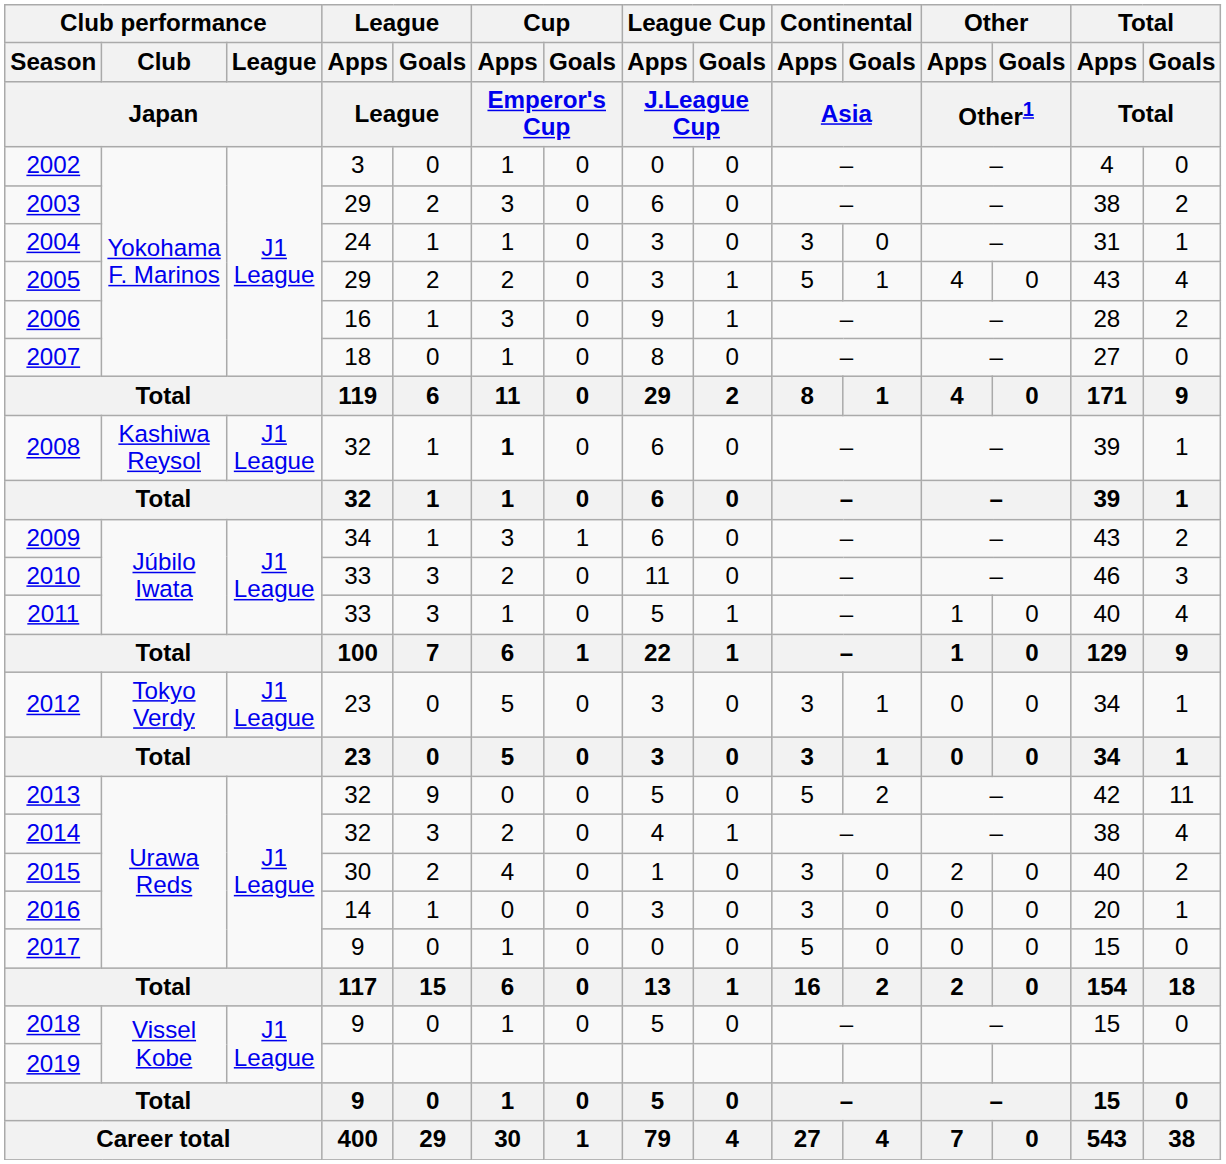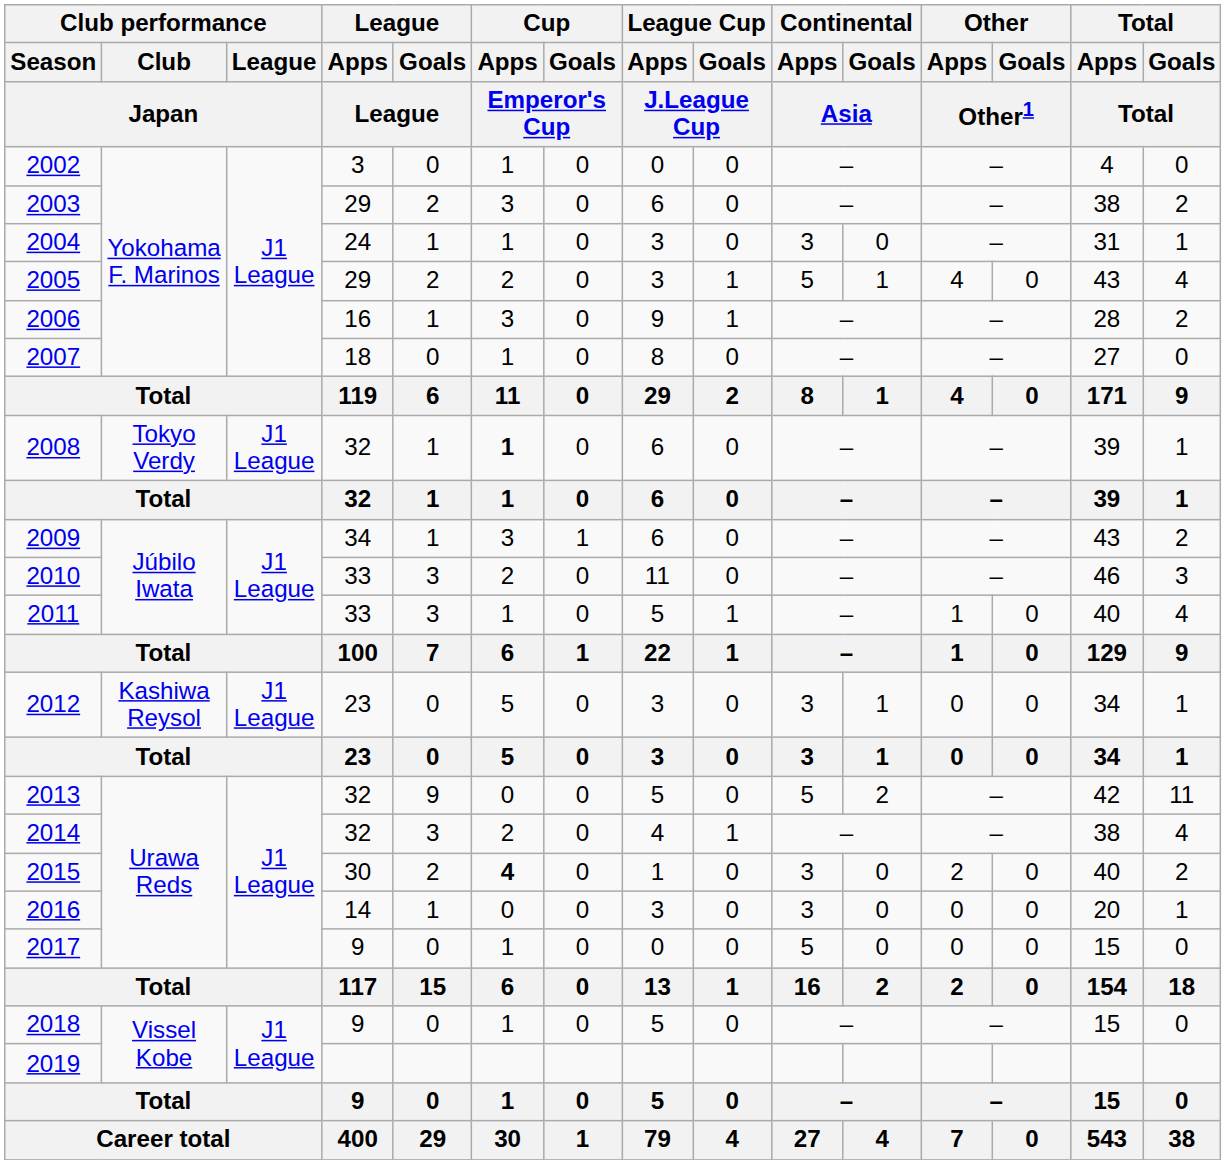2008 | Club performance / Club / Japan: Kashiwa Reysol -> Tokyo Verdy
2012 | Club performance / Club / Japan: Tokyo Verdy -> Kashiwa Reysol
2015 | Cup / Apps / Emperor's Cup: normal -> bold
